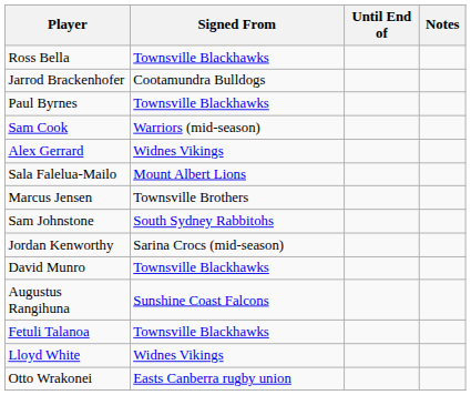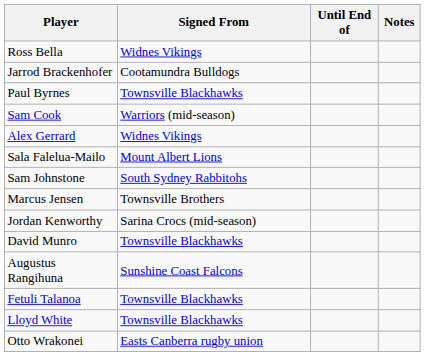Ross Bella | Signed From: Townsville Blackhawks -> Widnes Vikings
rows swapped: Marcus Jensen <-> Sam Johnstone
Lloyd White | Signed From: Widnes Vikings -> Townsville Blackhawks
